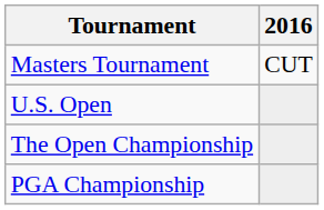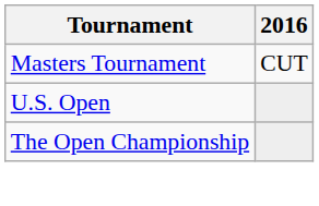- row: PGA Championship
